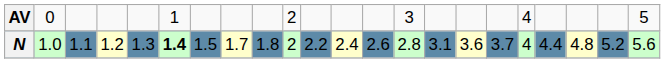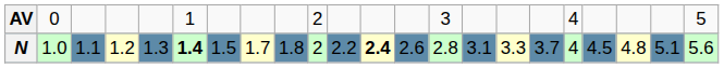N | column 12: normal -> bold
N | column 16: 3.6 -> 3.3
N | column 19: 4.4 -> 4.5
N | column 21: 5.2 -> 5.1
